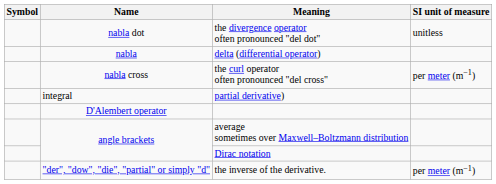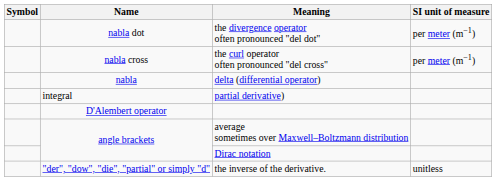the divergence operator often pronounced "del dot" | SI unit of measure: unitless -> per meter (m−1)
rows swapped: the curl operator often pronounced "del cross" <-> delta (differential operator)
the inverse of the derivative. | SI unit of measure: per meter (m−1) -> unitless
